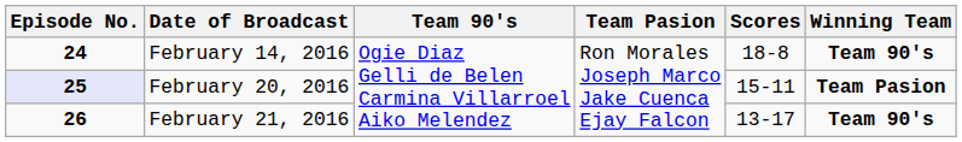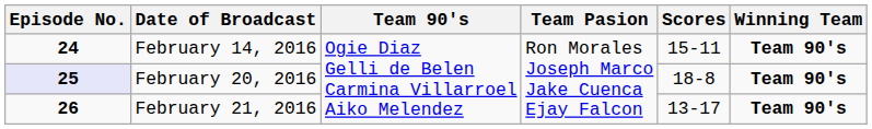February 14, 2016 | Scores: 18-8 -> 15-11
February 20, 2016 | Scores: 15-11 -> 18-8
February 20, 2016 | Winning Team: Team Pasion -> Team 90's
